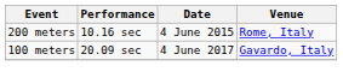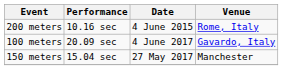+ row: 150 meters | 15.04 sec | 27 May 2017 | Manchester
